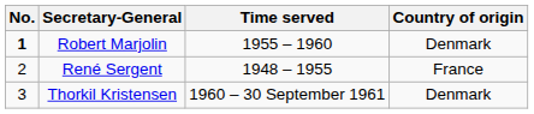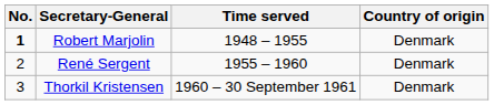Robert Marjolin | Time served: 1955 – 1960 -> 1948 – 1955
René Sergent | Time served: 1948 – 1955 -> 1955 – 1960
René Sergent | Country of origin: France -> Denmark
